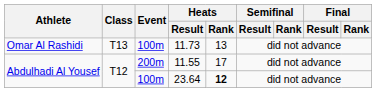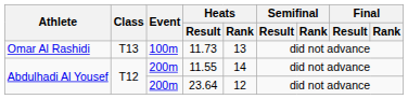11.55 | Heats / Rank: 17 -> 14
23.64 | Event: 100m -> 200m
23.64 | Heats / Rank: bold -> normal
